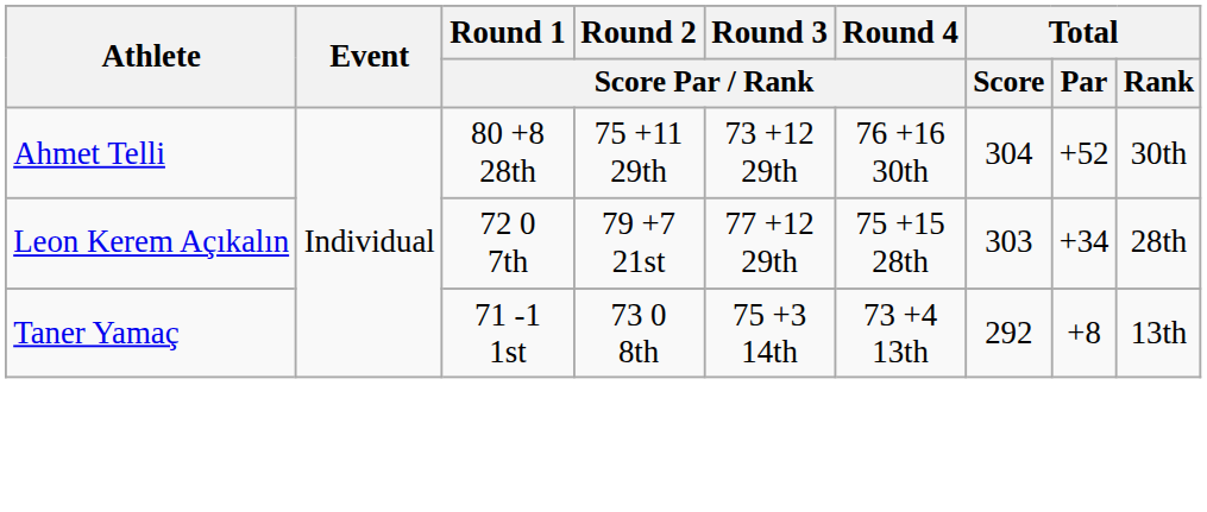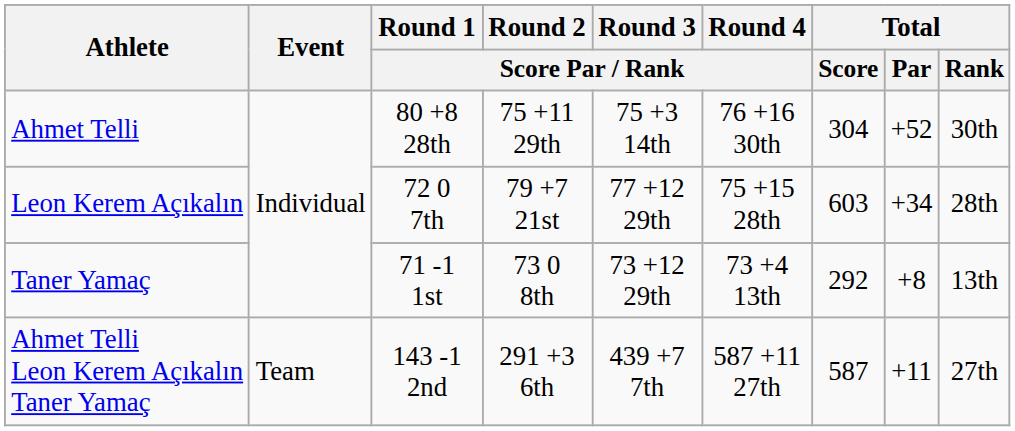Ahmet Telli | Round 3 / Score Par / Rank: 73 +12 29th -> 75 +3 14th
Leon Kerem Açıkalın | Total / Score: 303 -> 603
Taner Yamaç | Round 3 / Score Par / Rank: 75 +3 14th -> 73 +12 29th
+ row: Ahmet Telli Leon Kerem Açıkalın Taner Yamaç | Team | 143 -1 2nd | 291 +3 6th | 439 +7 7th | 587 +11 27th | 587 | +11 | 27th
